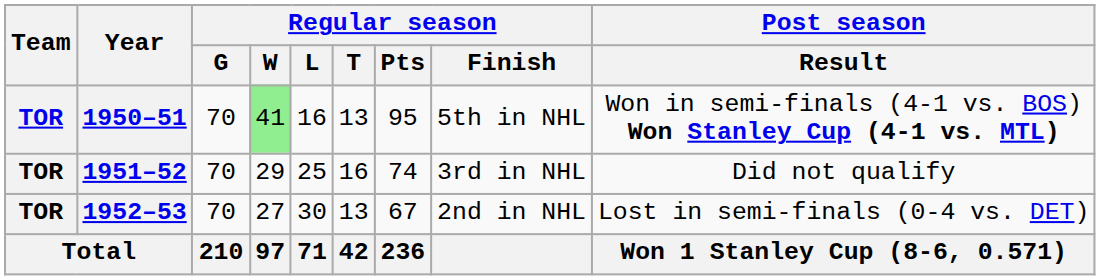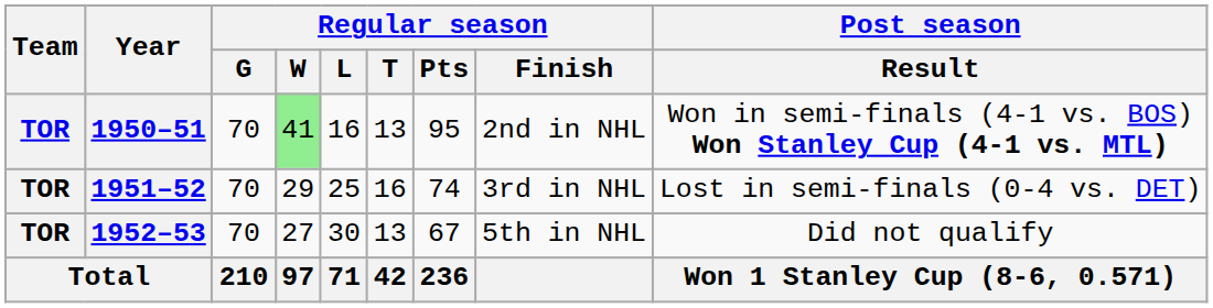1950–51 | Regular season / Finish: 5th in NHL -> 2nd in NHL
1951–52 | Post season / Result: Did not qualify -> Lost in semi-finals (0-4 vs. DET)
1952–53 | Regular season / Finish: 2nd in NHL -> 5th in NHL
1952–53 | Post season / Result: Lost in semi-finals (0-4 vs. DET) -> Did not qualify
